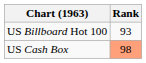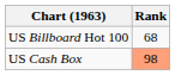US Billboard Hot 100 | Rank: 93 -> 68
